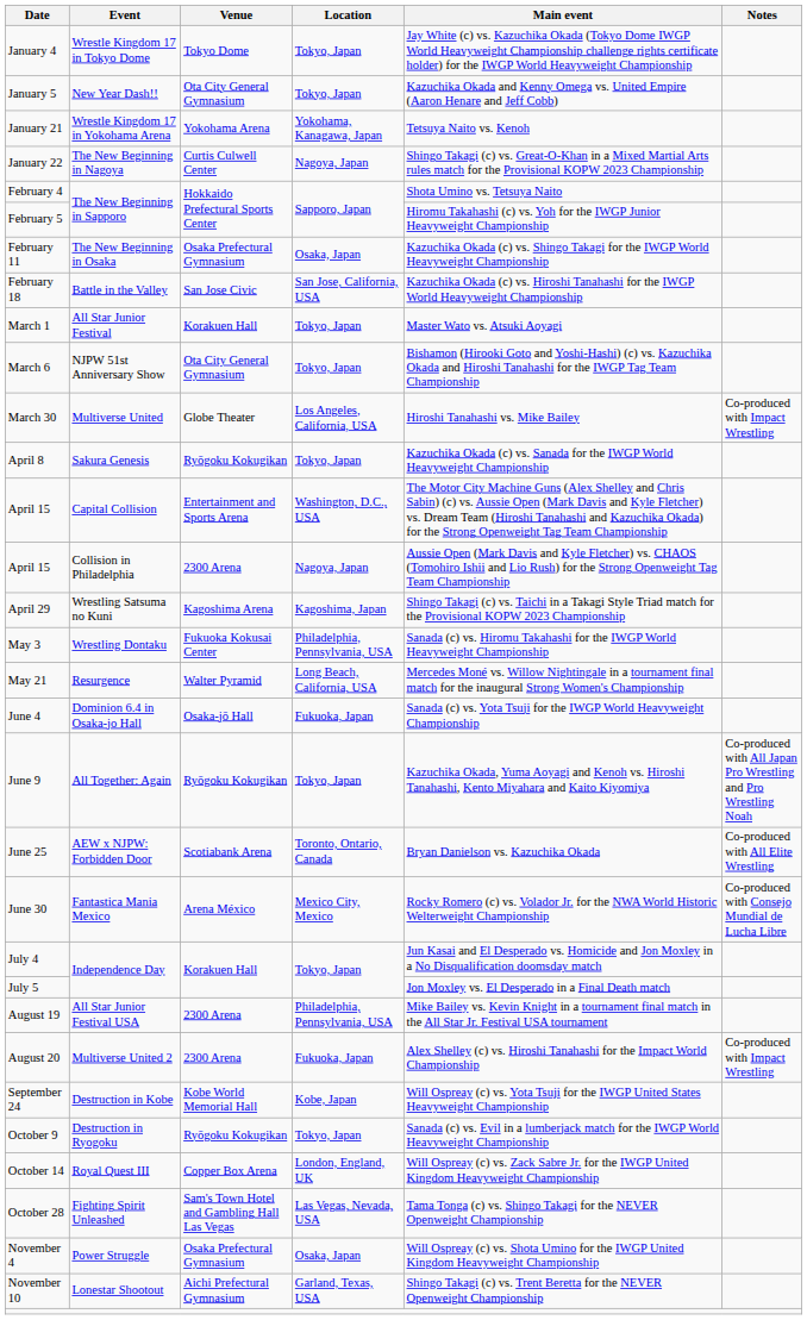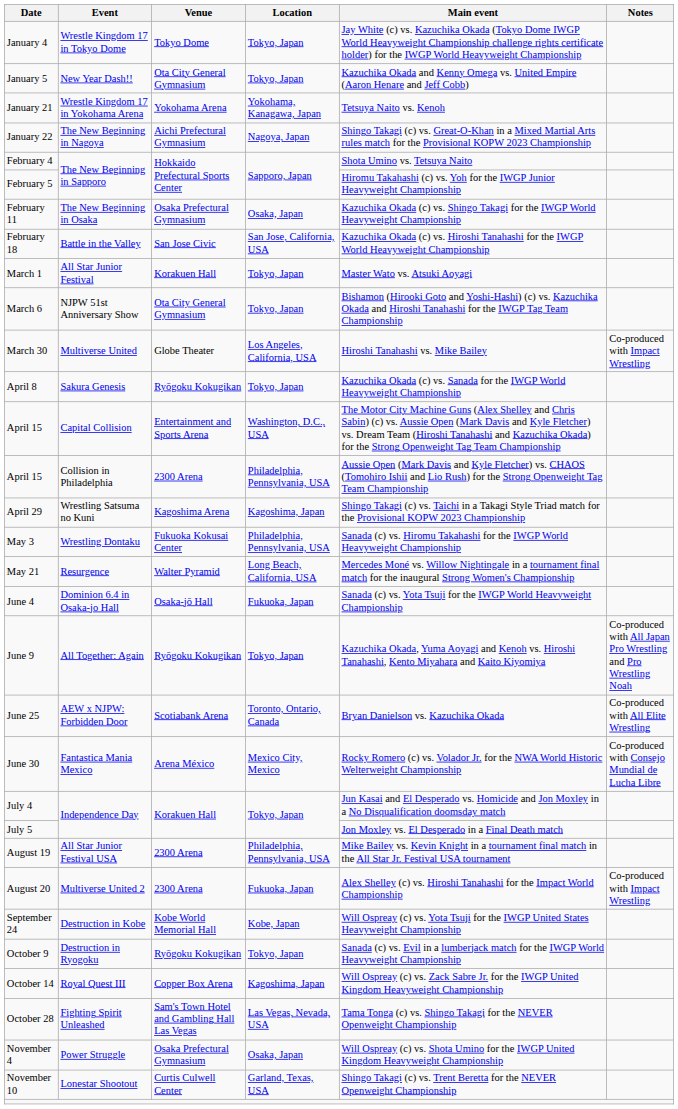January 22 | Venue: Curtis Culwell Center -> Aichi Prefectural Gymnasium
April 15 / Collision in Philadelphia | Location: Nagoya, Japan -> Philadelphia, Pennsylvania, USA
October 14 | Location: London, England, UK -> Kagoshima, Japan
November 10 | Venue: Aichi Prefectural Gymnasium -> Curtis Culwell Center
